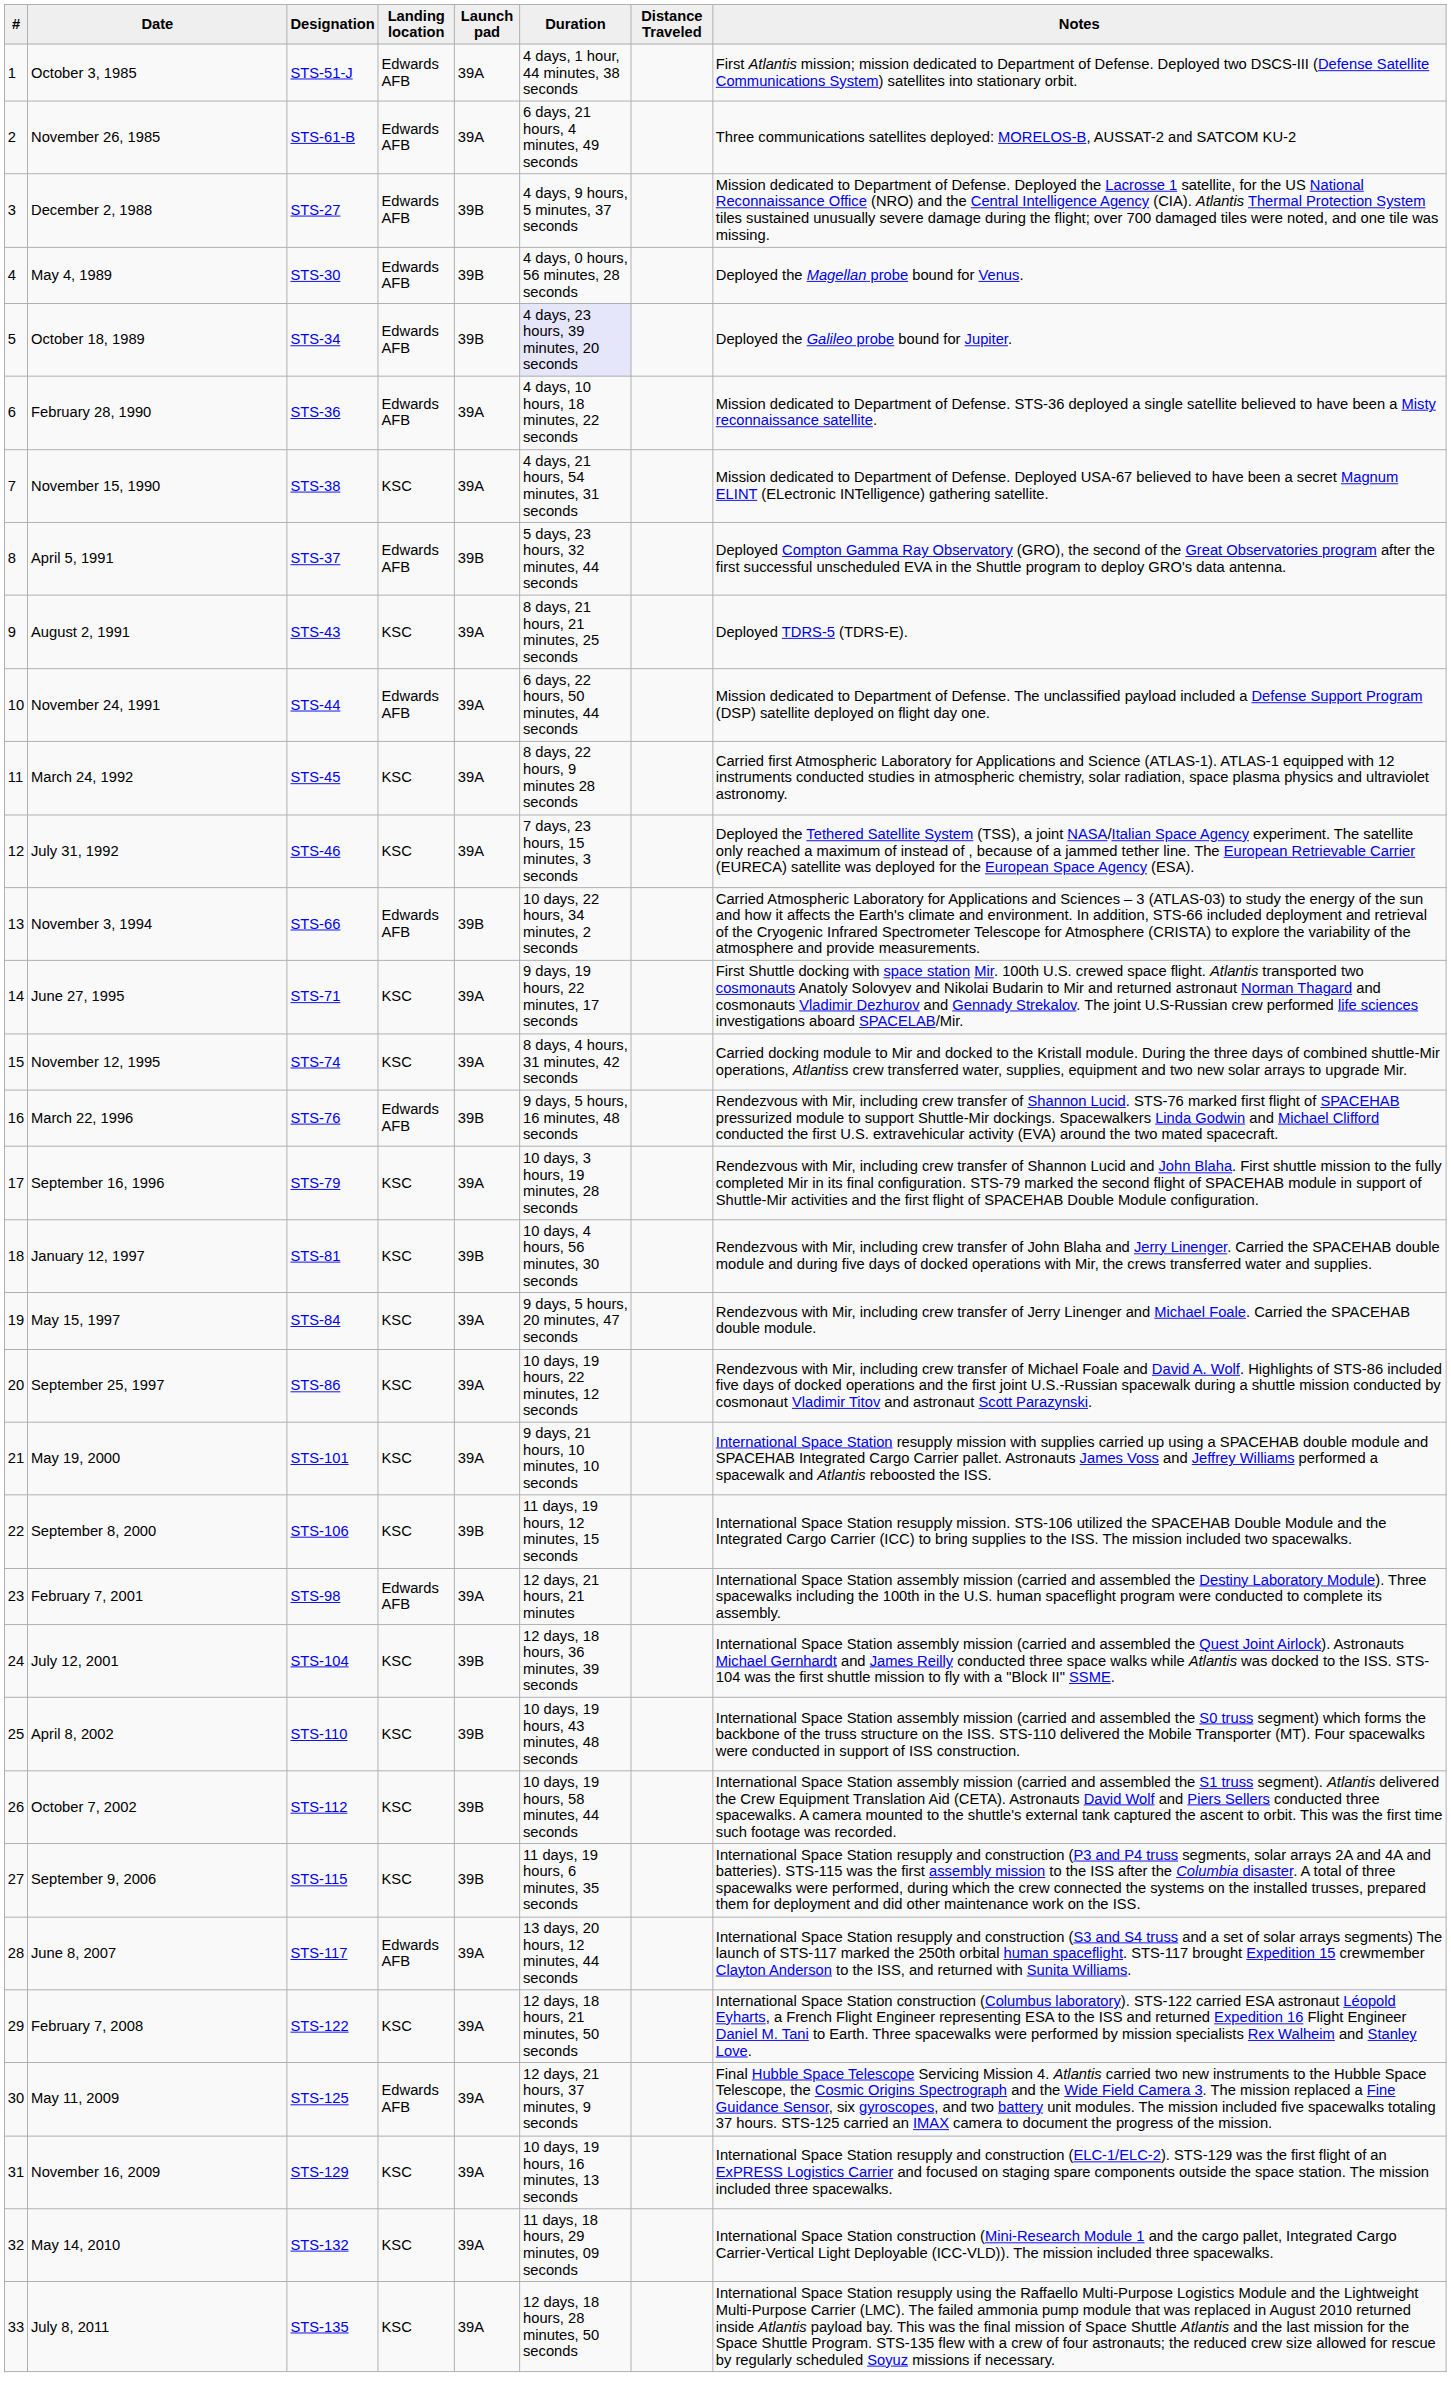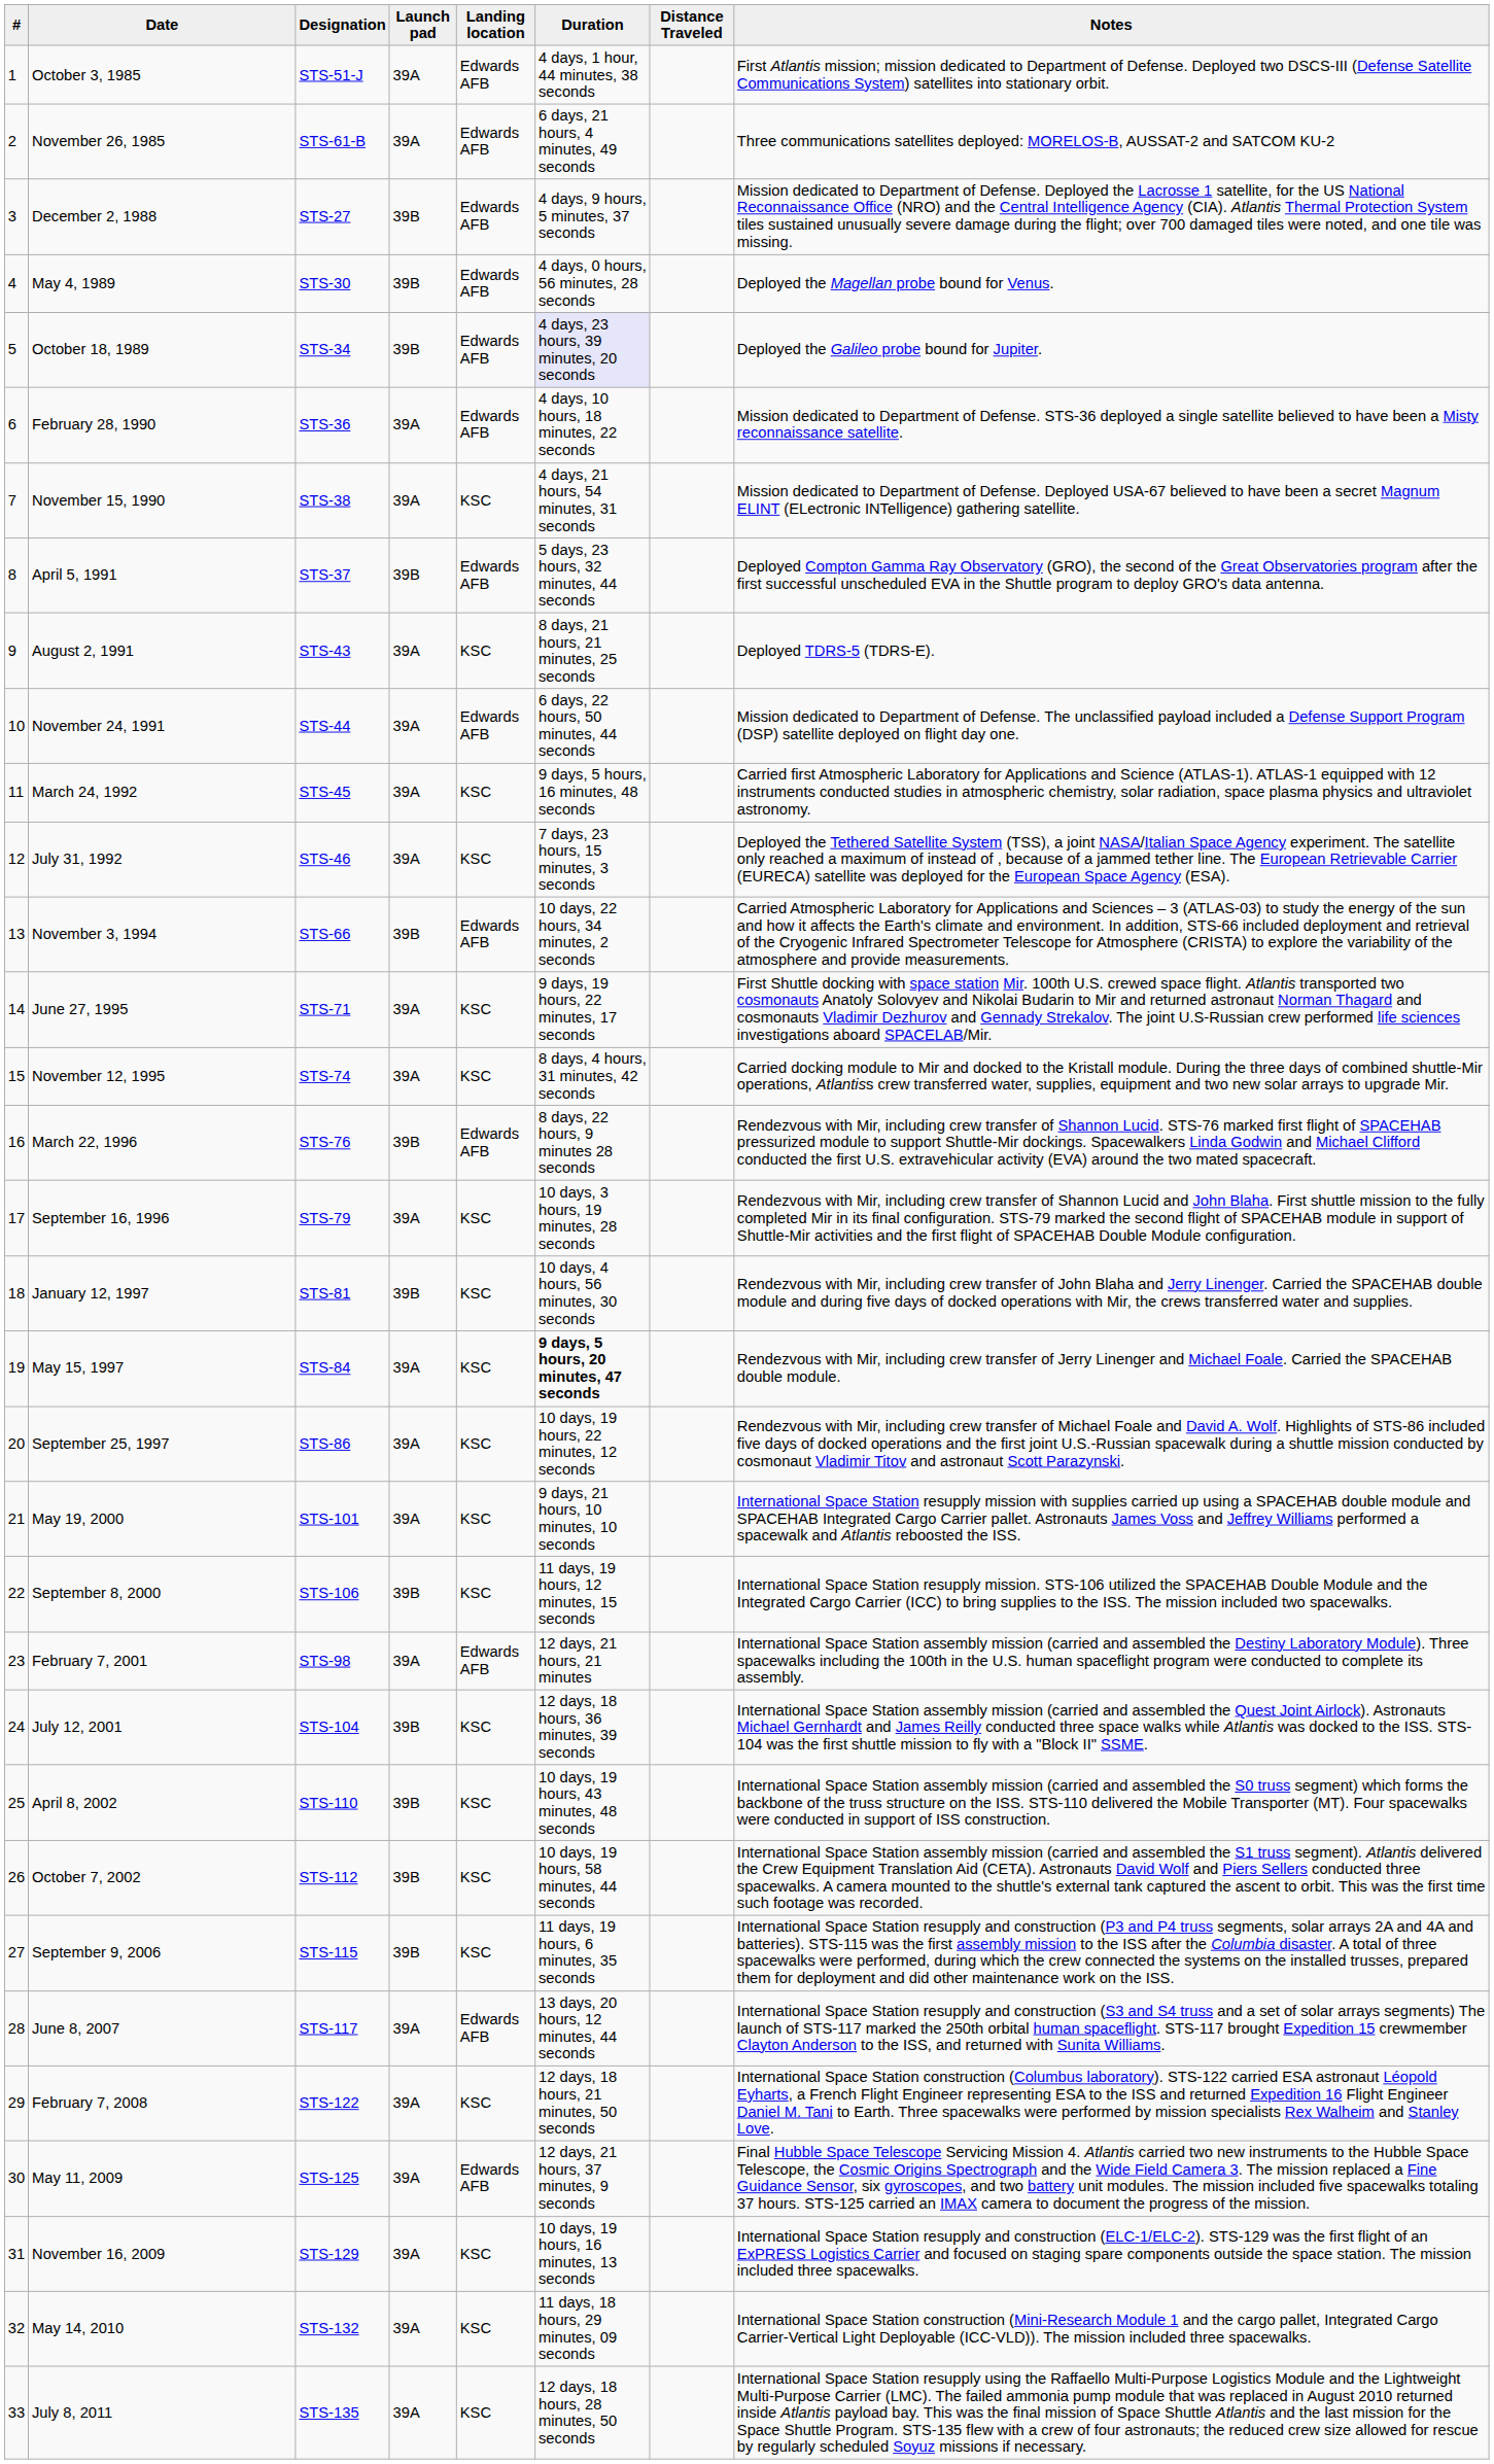columns swapped: Launch pad <-> Landing location
March 24, 1992 | Duration: 8 days, 22 hours, 9 minutes 28 seconds -> 9 days, 5 hours, 16 minutes, 48 seconds
March 22, 1996 | Duration: 9 days, 5 hours, 16 minutes, 48 seconds -> 8 days, 22 hours, 9 minutes 28 seconds
May 15, 1997 | Duration: normal -> bold
